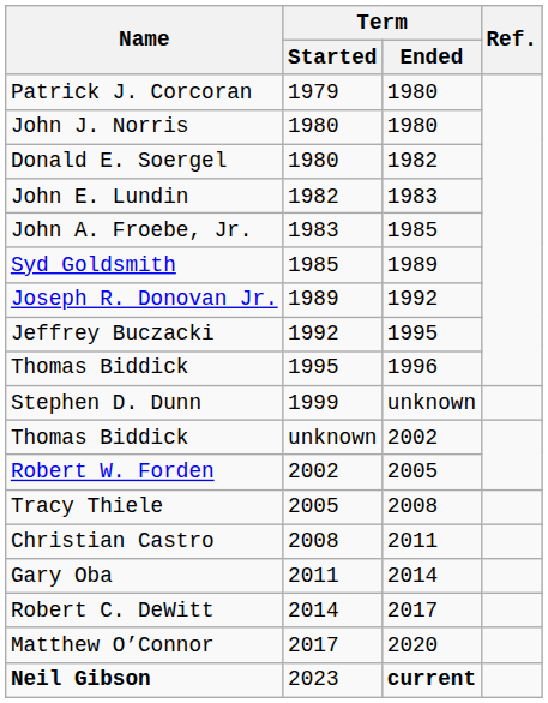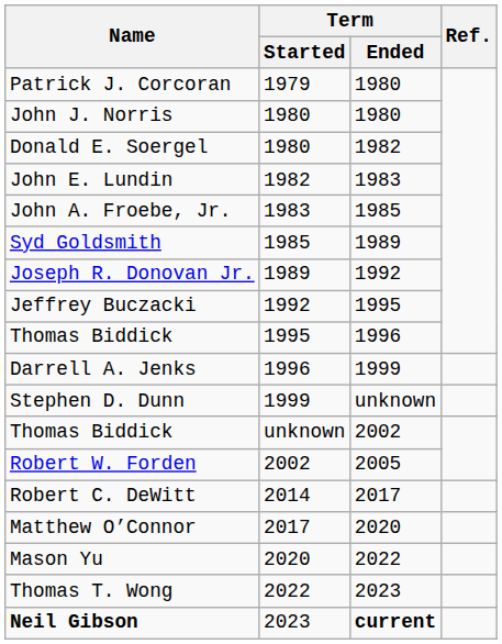+ row: Darrell A. Jenks | 1996 | 1999
- row: Tracy Thiele | 2005 | 2008
- row: Christian Castro | 2008 | 2011
- row: Gary Oba | 2011 | 2014
+ row: Mason Yu | 2020 | 2022
+ row: Thomas T. Wong | 2022 | 2023
